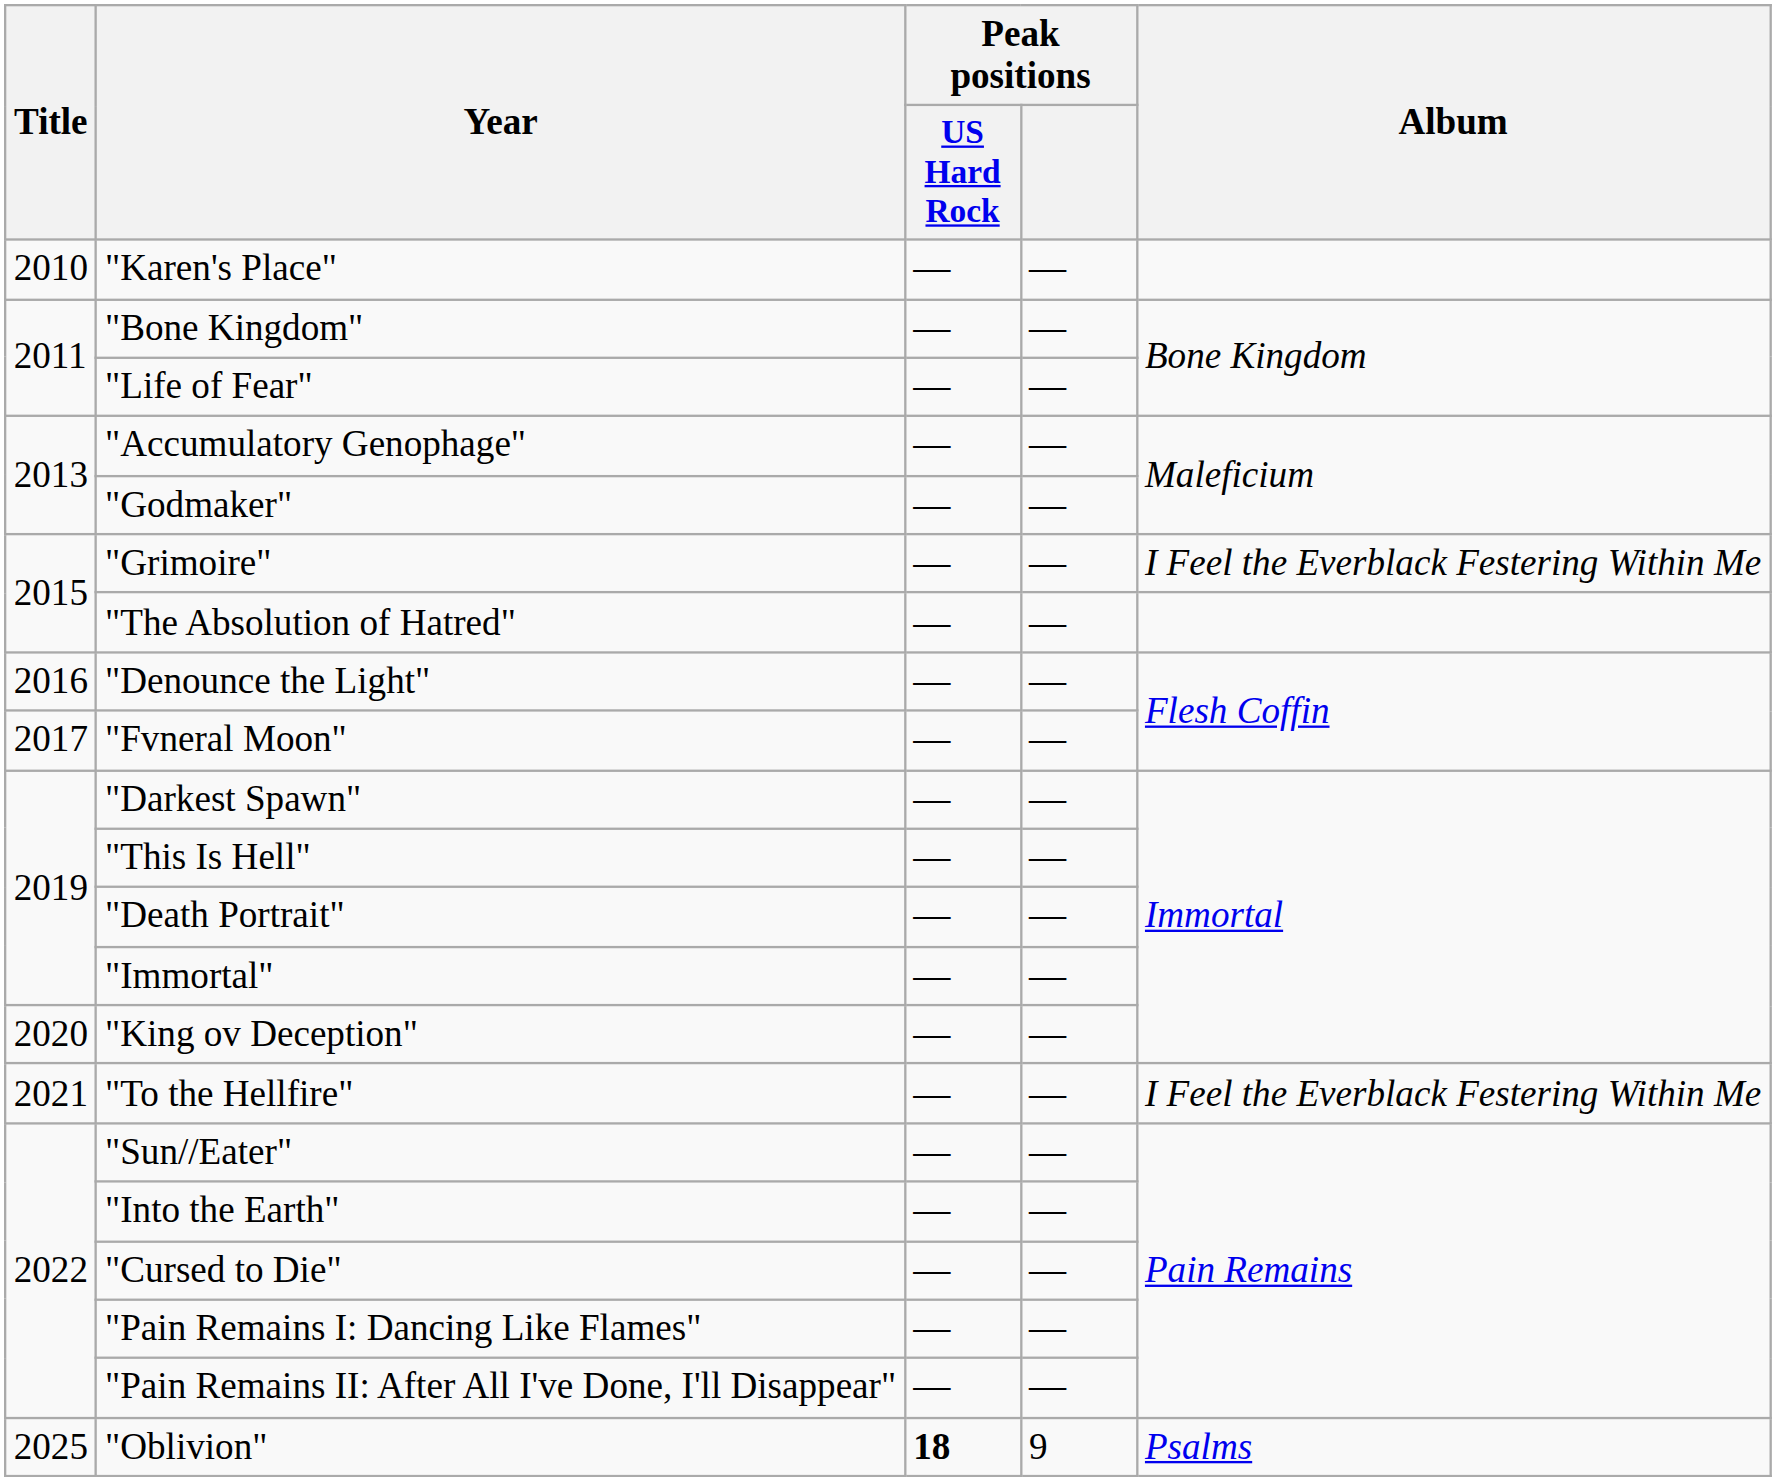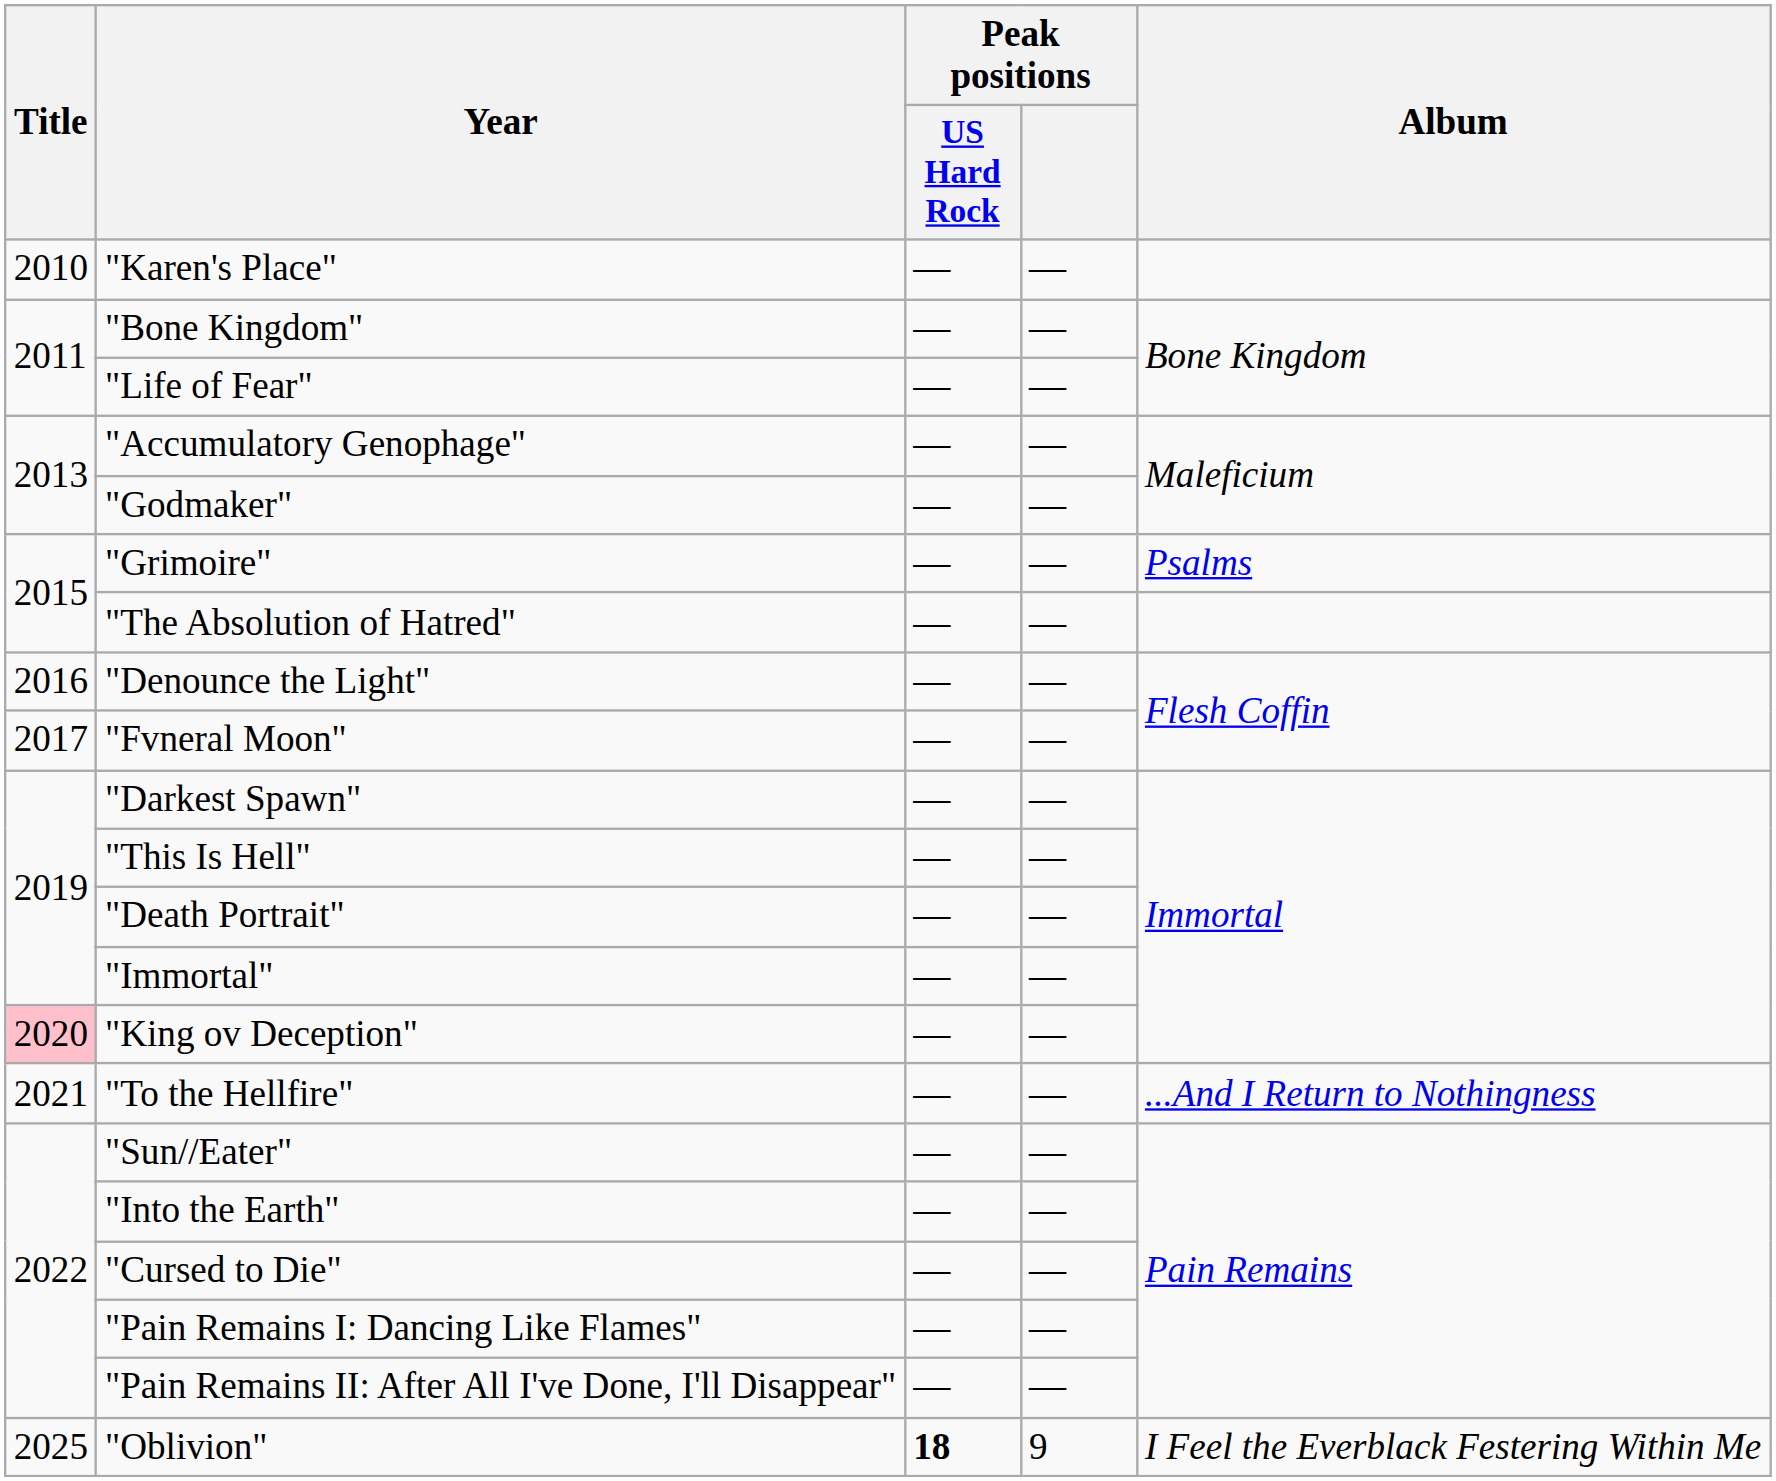"Grimoire" | Album: I Feel the Everblack Festering Within Me -> Psalms
"King ov Deception" | Title: no background -> pink background
"To the Hellfire" | Album: I Feel the Everblack Festering Within Me -> ...And I Return to Nothingness
"Oblivion" | Album: Psalms -> I Feel the Everblack Festering Within Me
